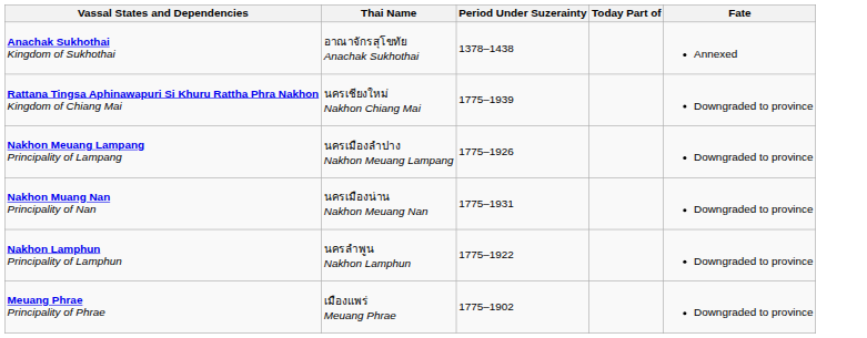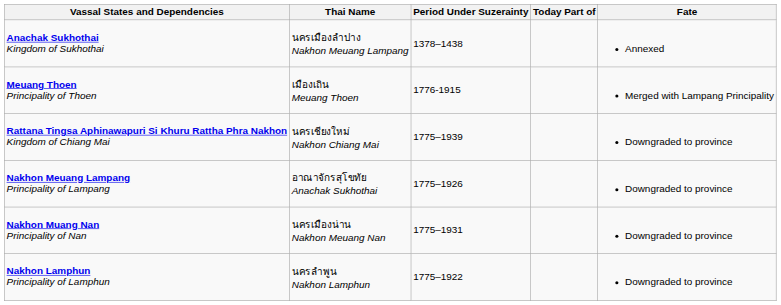Anachak Sukhothai Kingdom of Sukhothai | Thai Name: อาณาจักรสุโขทัย Anachak Sukhothai -> นครเมืองลำปาง Nakhon Meuang Lampang
+ row: Meuang Thoen Principality of Thoen | เมืองเถิน Meuang Thoen | 1776-1915 | Merged with Lampang Principality
Nakhon Meuang Lampang Principality of Lampang | Thai Name: นครเมืองลำปาง Nakhon Meuang Lampang -> อาณาจักรสุโขทัย Anachak Sukhothai
- row: Meuang Phrae Principality of Phrae | เมืองแพร่ Meuang Phrae | 1775–1902 | Downgraded to province
